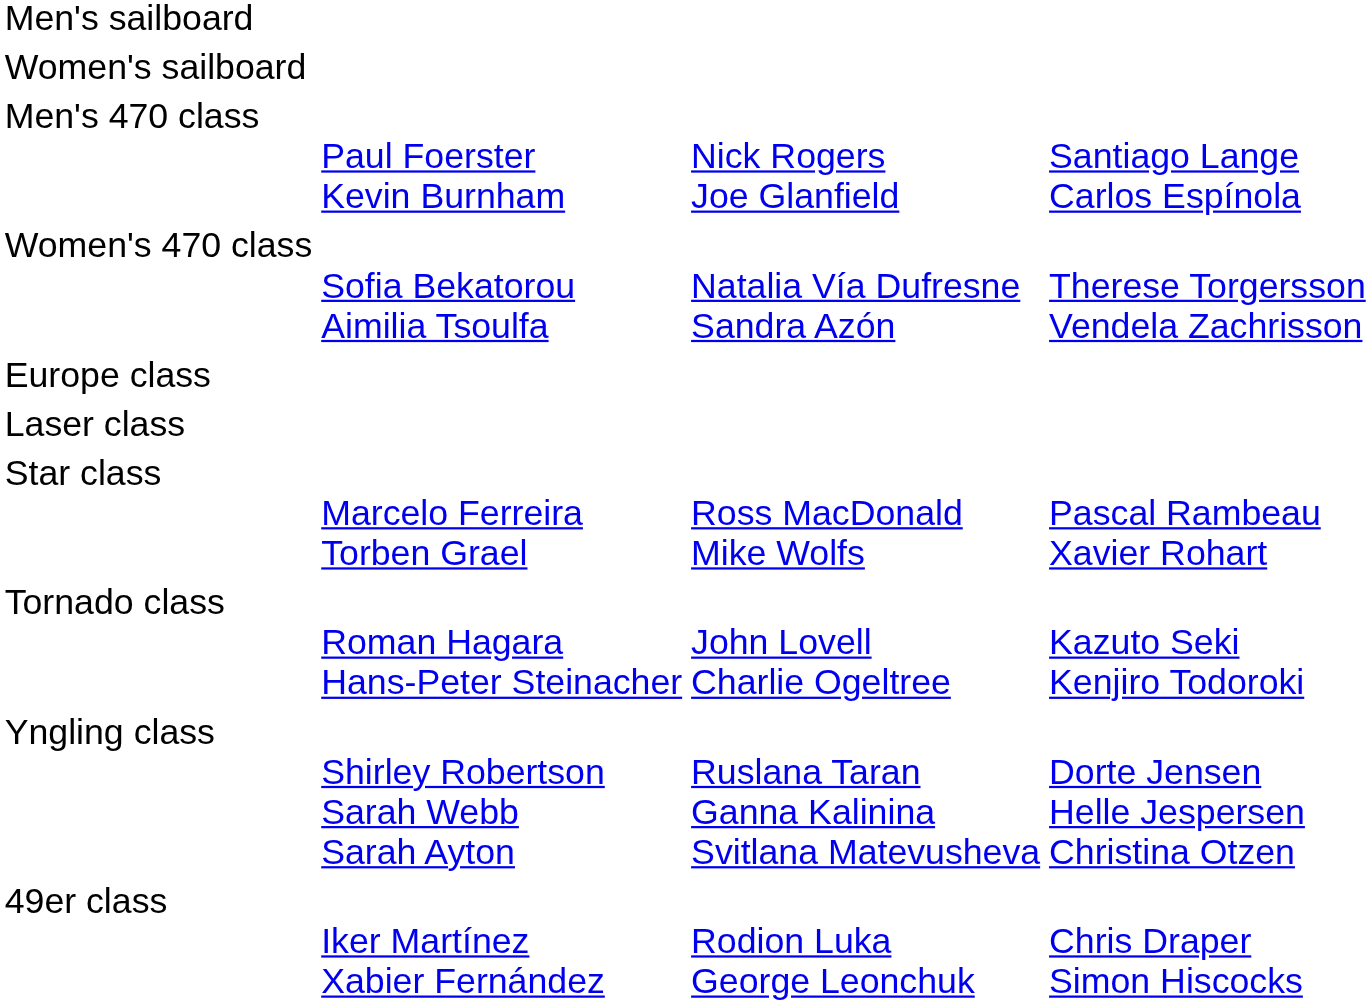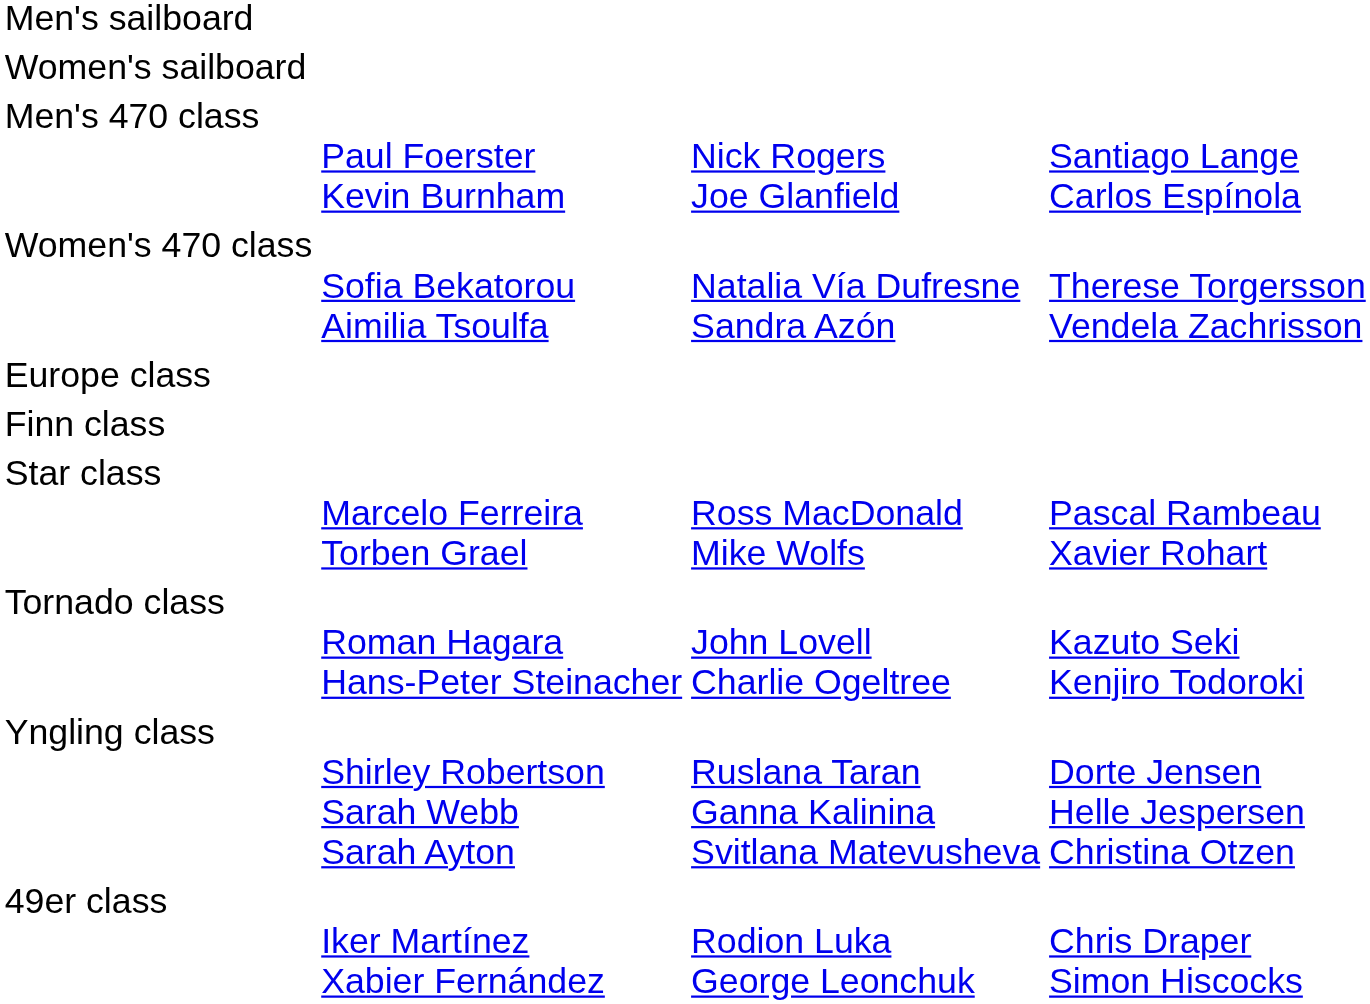+ row: Finn class
- row: Laser class
